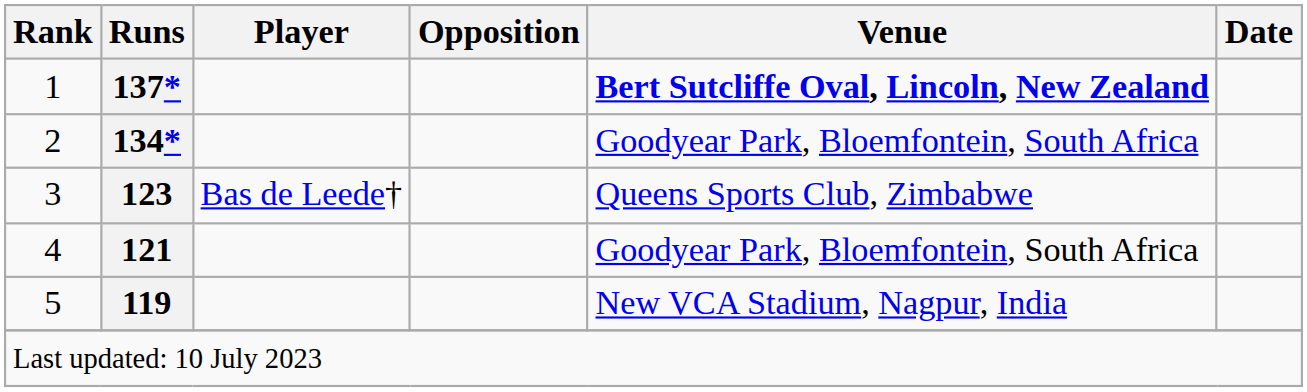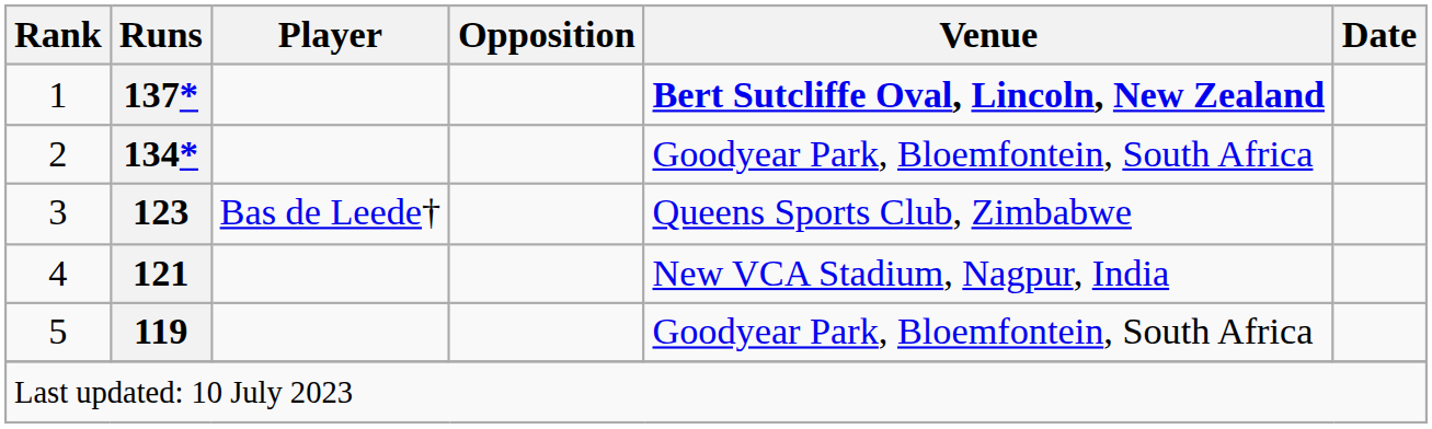4 | Venue: Goodyear Park, Bloemfontein, South Africa -> New VCA Stadium, Nagpur, India
5 | Venue: New VCA Stadium, Nagpur, India -> Goodyear Park, Bloemfontein, South Africa
